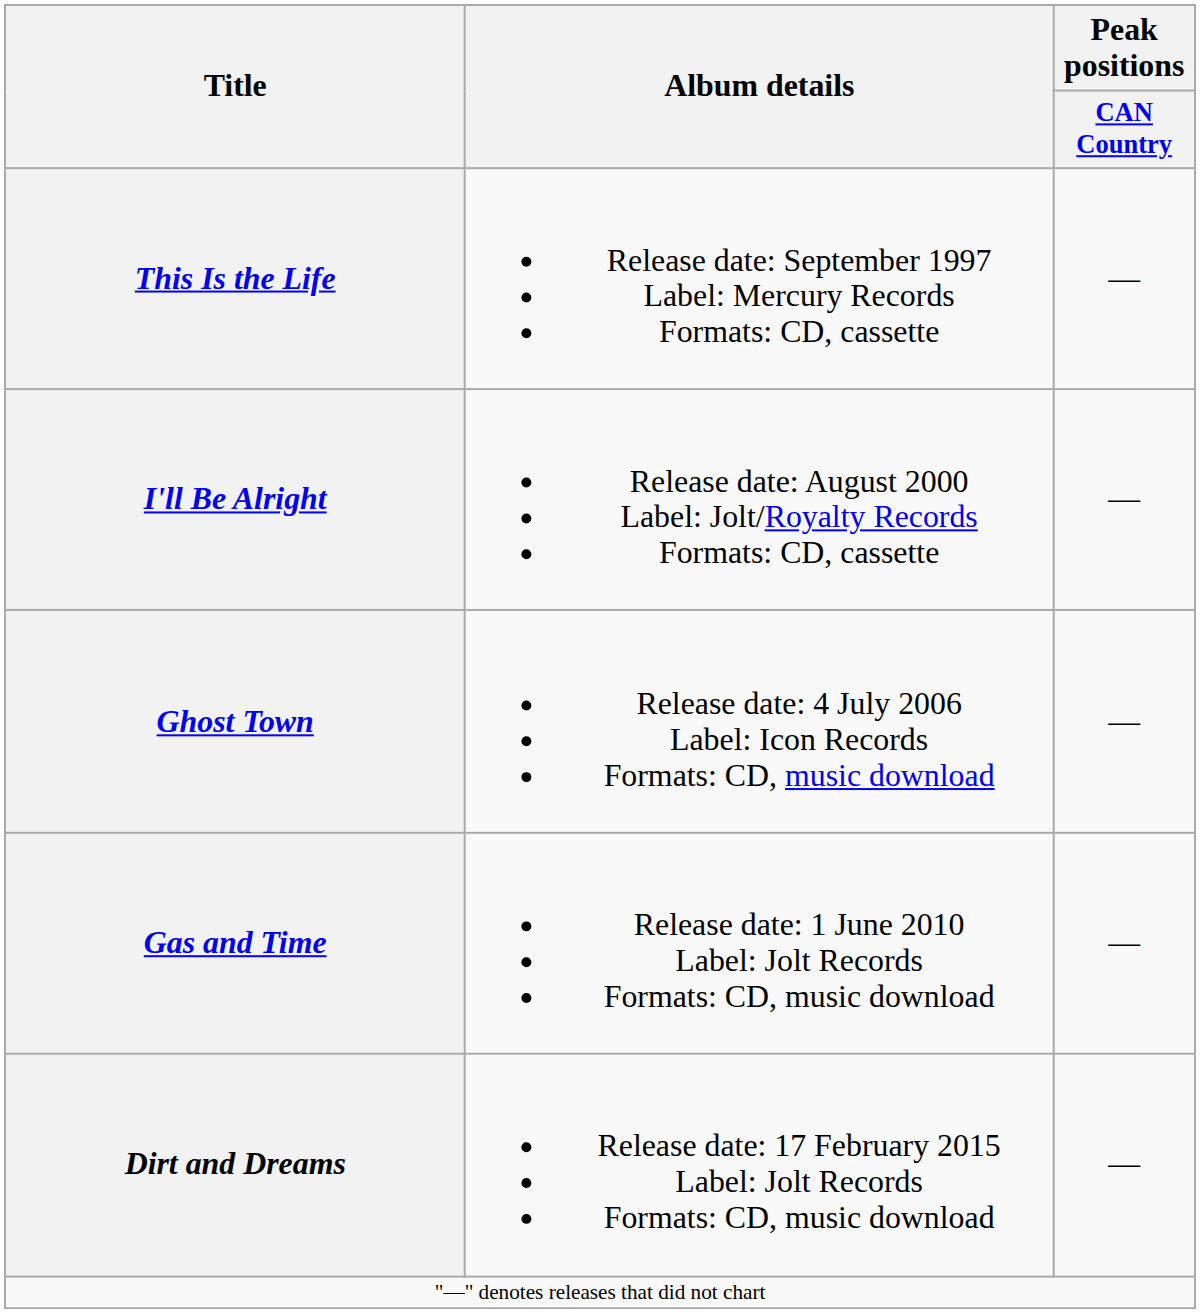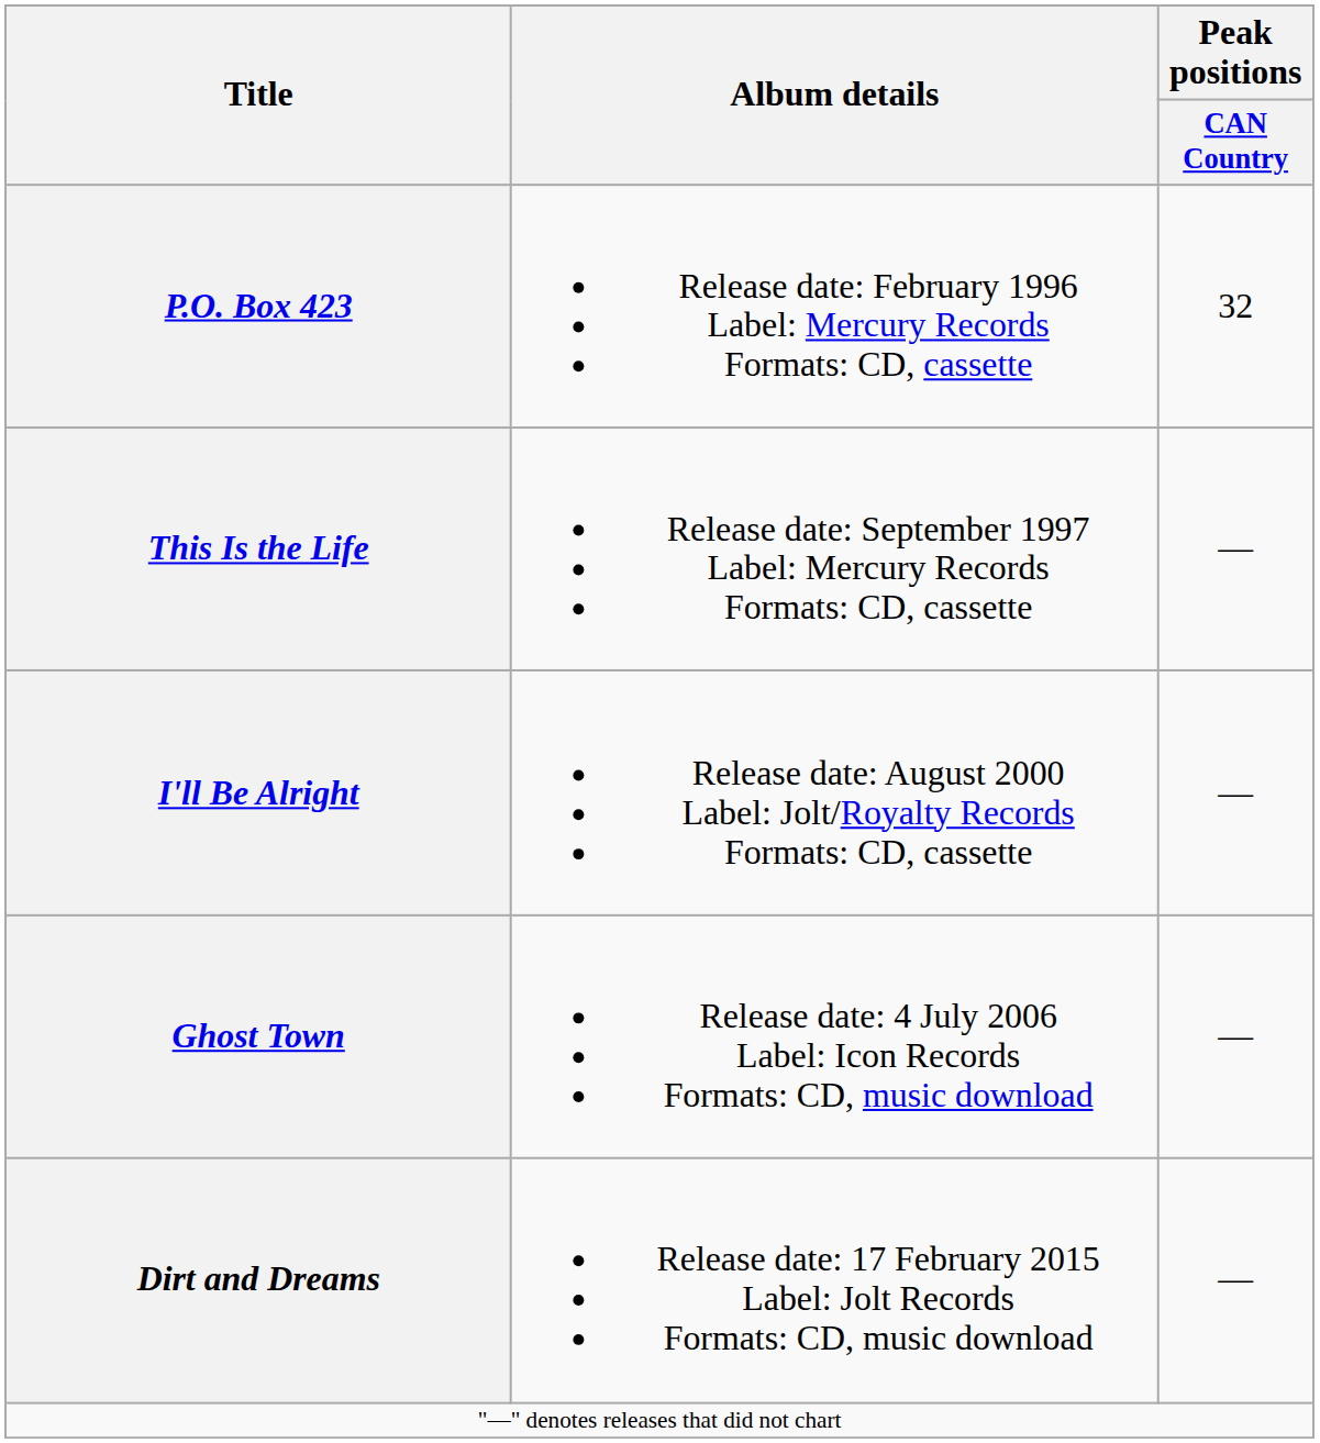+ row: P.O. Box 423 | Release date: February 1996 Label: Mercury Records Formats: CD, cassette | 32
- row: Gas and Time | Release date: 1 June 2010 Label: Jolt Records Formats: CD, music download | —
